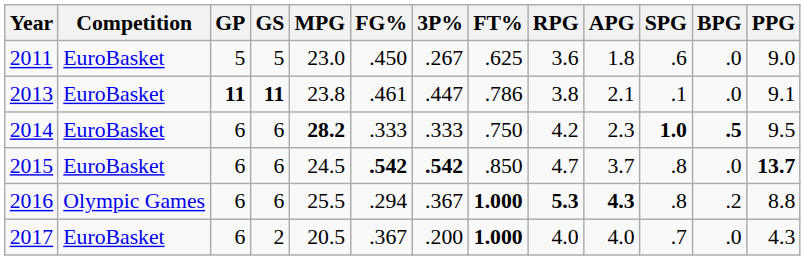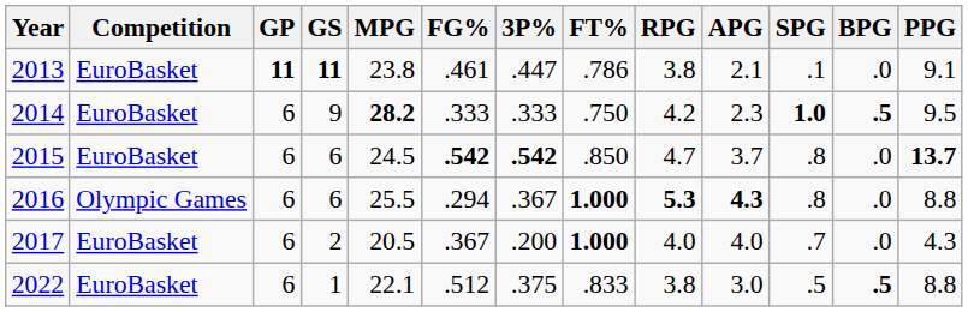- row: 2011 | EuroBasket | 5 | 5 | 23.0 | .450 | .267 | .625 | 3.6 | 1.8 | .6 | .0 | 9.0
2014 | GS: 6 -> 9
2016 | BPG: .2 -> .0
+ row: 2022 | EuroBasket | 6 | 1 | 22.1 | .512 | .375 | .833 | 3.8 | 3.0 | .5 | .5 | 8.8
